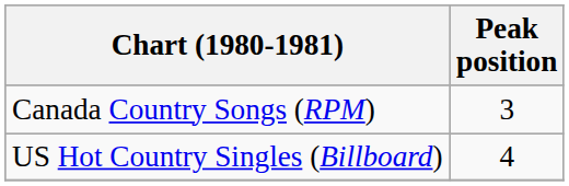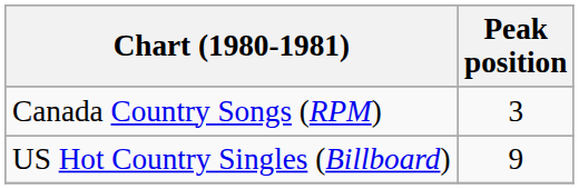US Hot Country Singles (Billboard) | Peak position: 4 -> 9
